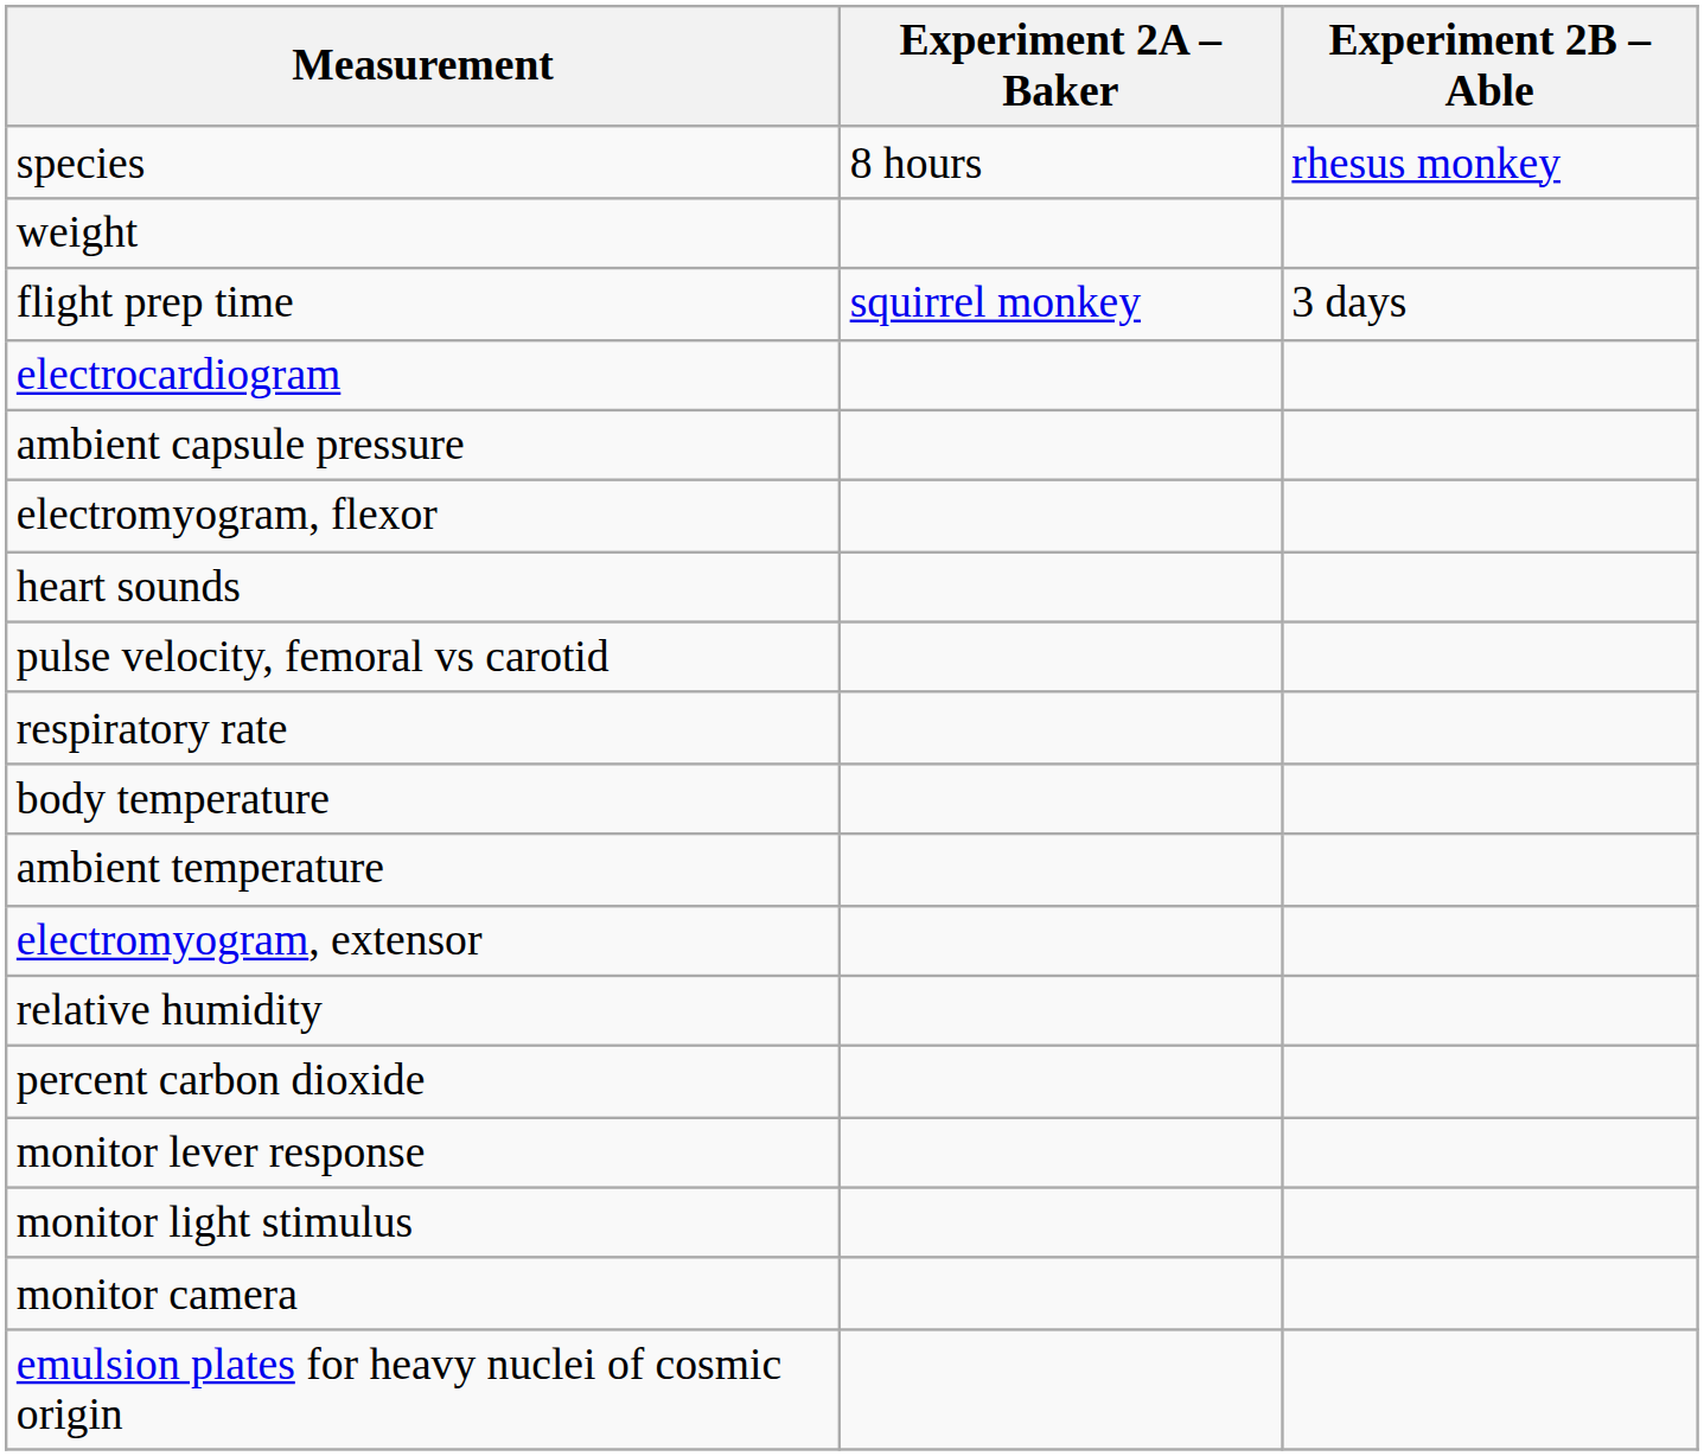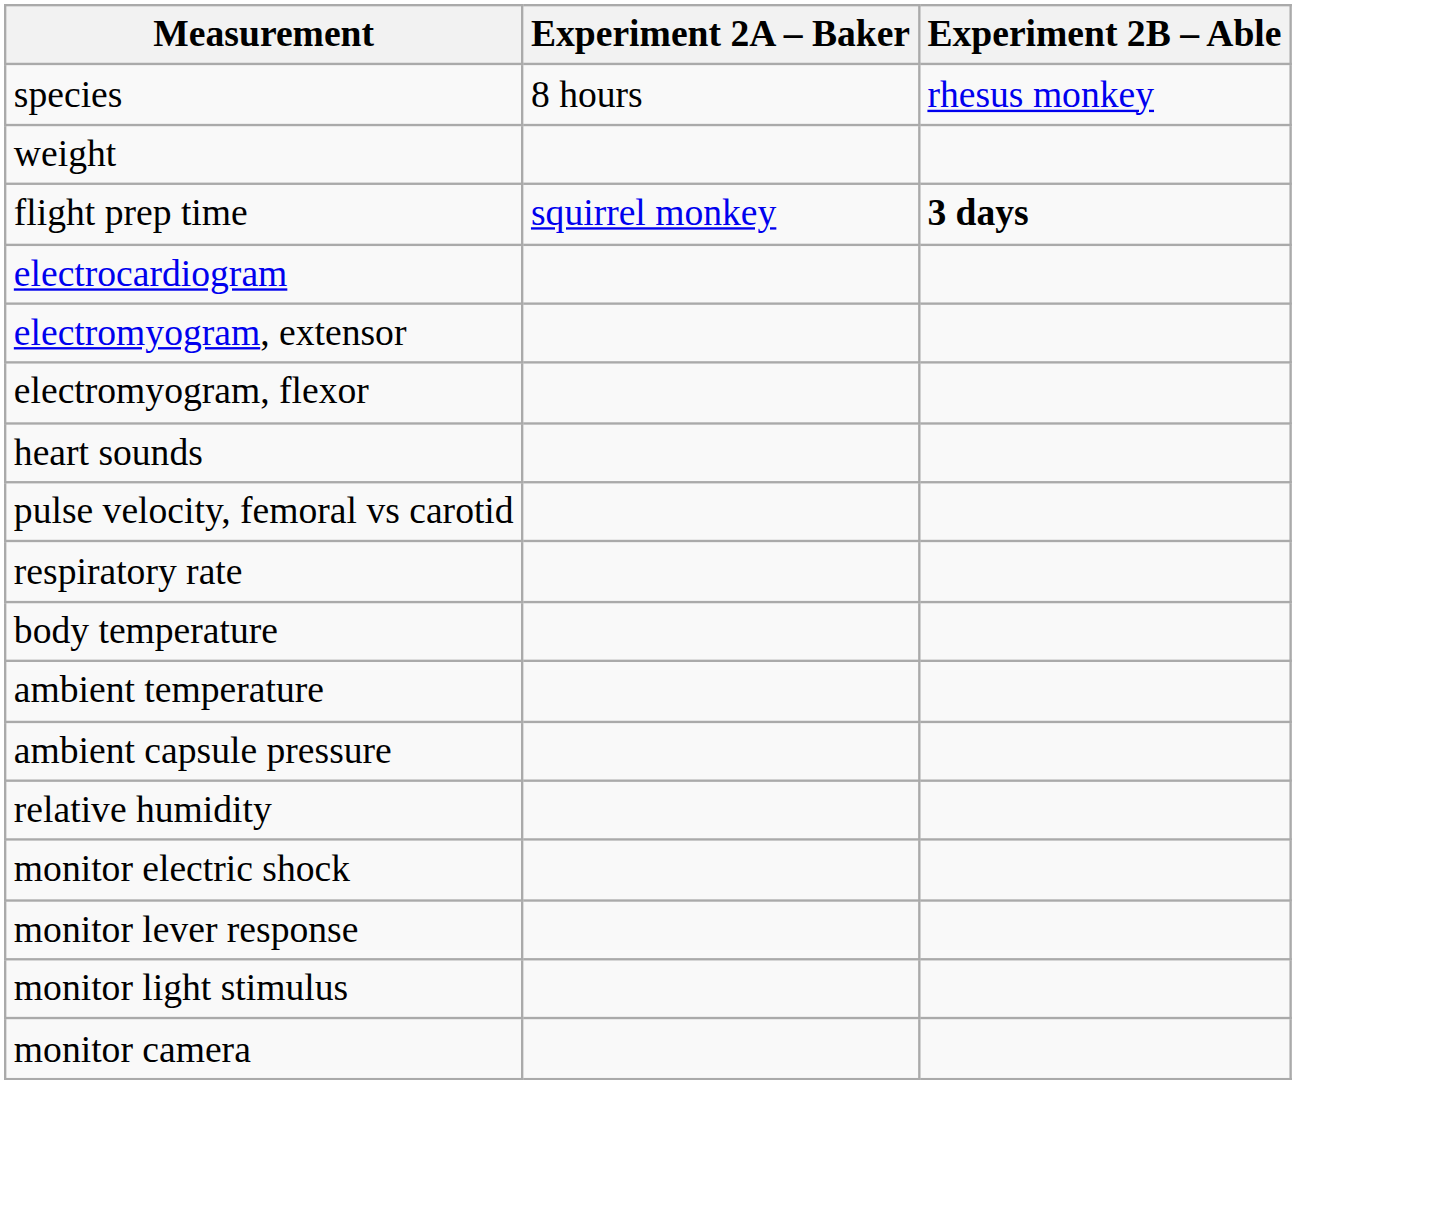flight prep time | Experiment 2B – Able: normal -> bold
rows swapped: electromyogram, extensor <-> ambient capsule pressure
- row: percent carbon dioxide
+ row: monitor electric shock
- row: emulsion plates for heavy nuclei of cosmic origin
